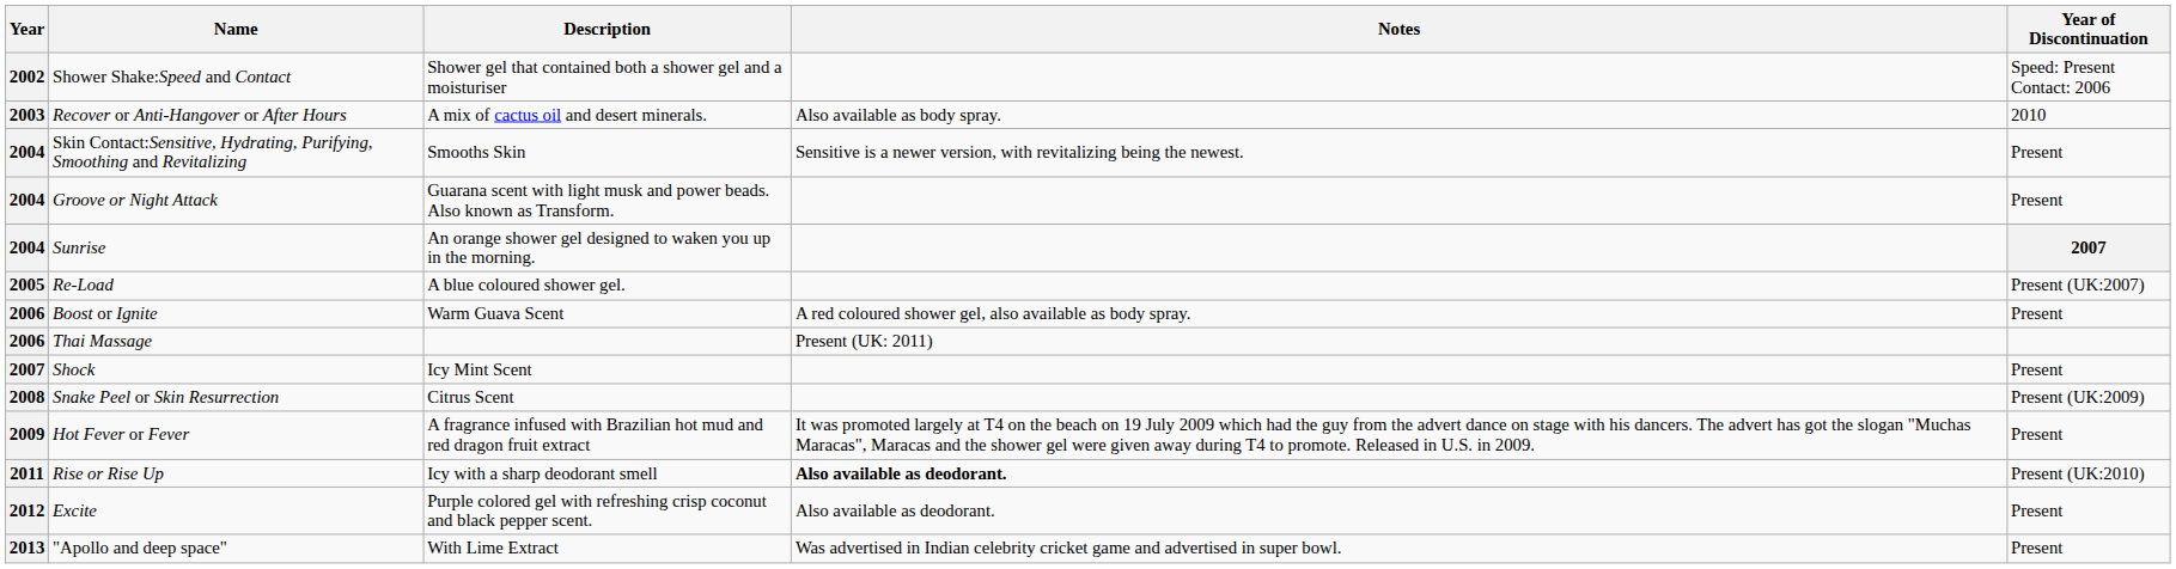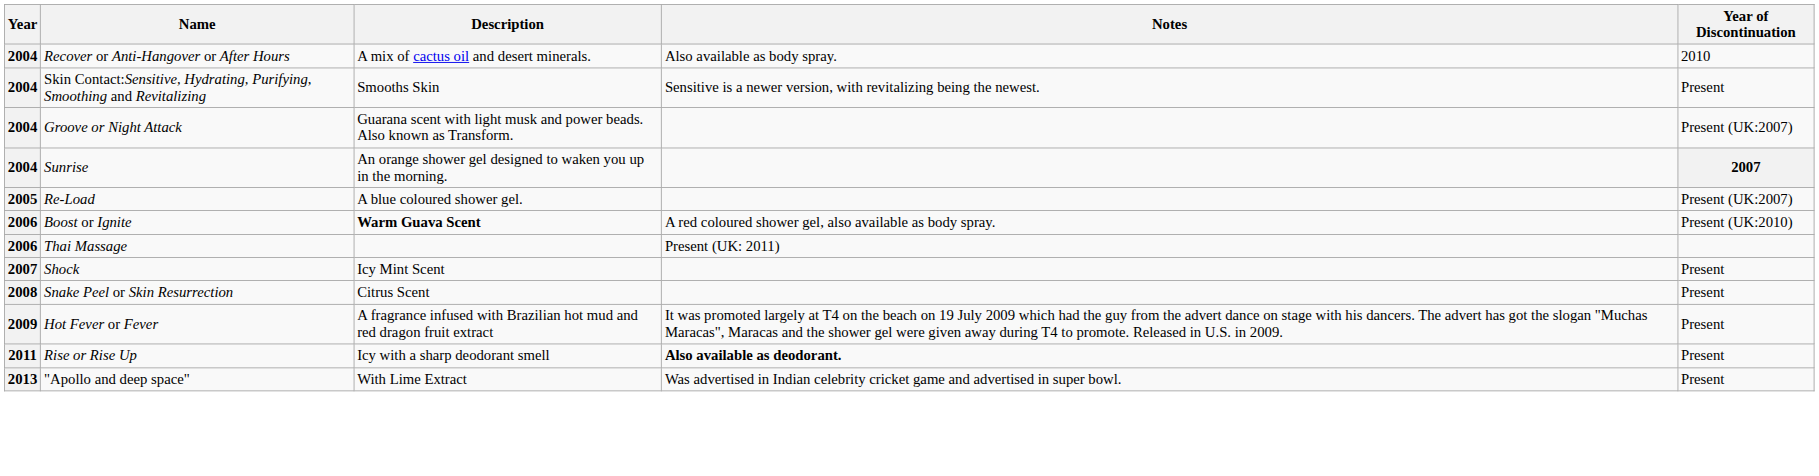- row: 2002 | Shower Shake:Speed and Contact | Shower gel that contained both a shower gel and a moisturiser | Speed: Present Contact: 2006
Recover or Anti-Hangover or After Hours | Year: 2003 -> 2004
Groove or Night Attack | Year of Discontinuation: Present -> Present (UK:2007)
Boost or Ignite | Description: normal -> bold
Boost or Ignite | Year of Discontinuation: Present -> Present (UK:2010)
Snake Peel or Skin Resurrection | Year of Discontinuation: Present (UK:2009) -> Present
Rise or Rise Up | Year of Discontinuation: Present (UK:2010) -> Present
- row: 2012 | Excite | Purple colored gel with refreshing crisp coconut and black pepper scent. | Also available as deodorant. | Present
